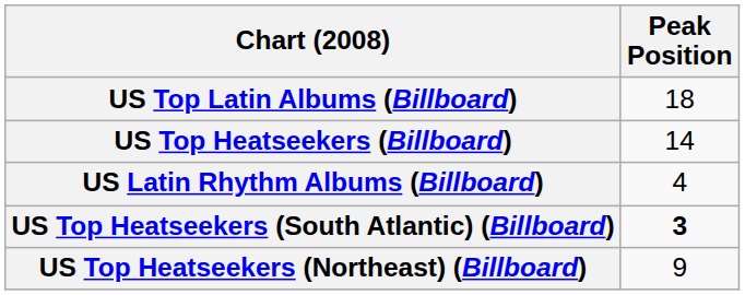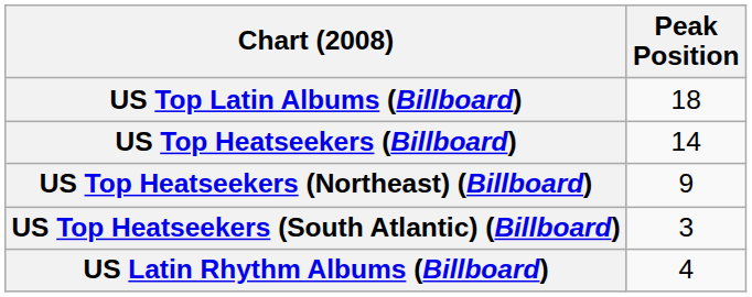rows swapped: US Top Heatseekers (Northeast) (Billboard) <-> US Latin Rhythm Albums (Billboard)
US Top Heatseekers (South Atlantic) (Billboard) | Peak Position: bold -> normal
